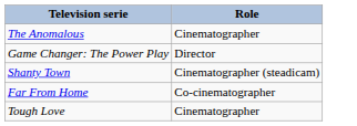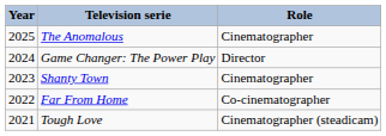+ column: Year | 2025 | 2024 | 2023 | 2022 | 2021
Shanty Town | Role: Cinematographer (steadicam) -> Cinematographer
Tough Love | Role: Cinematographer -> Cinematographer (steadicam)
